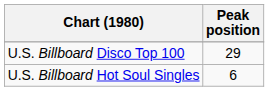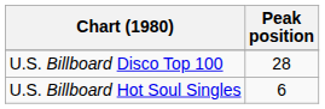U.S. Billboard Disco Top 100 | Peak position: 29 -> 28
